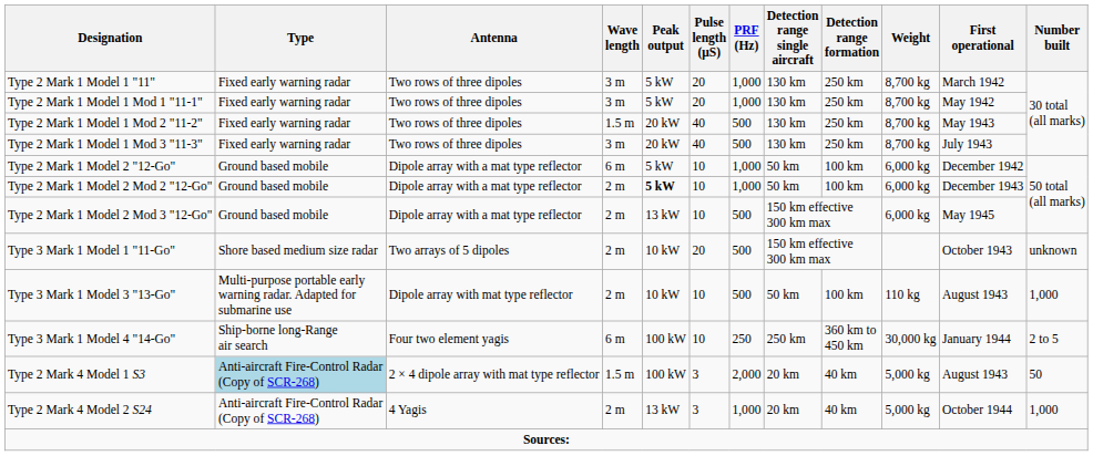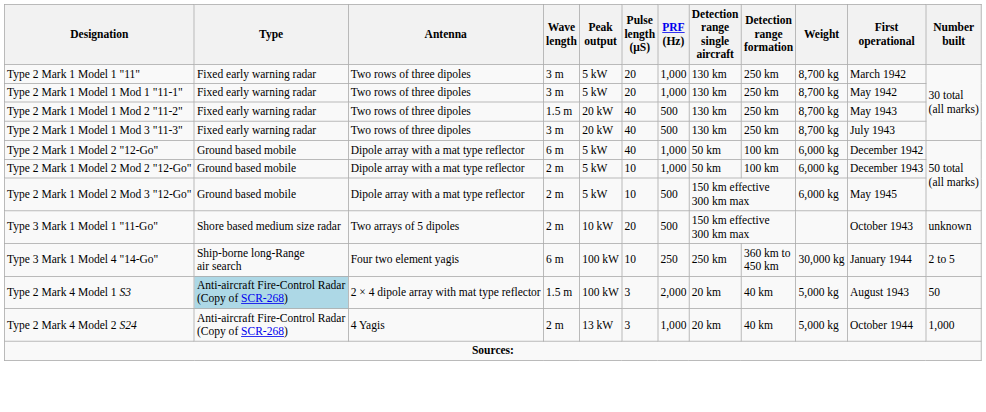Type 2 Mark 1 Model 2 "12-Go" | Pulse length (μS): 10 -> 40
Type 2 Mark 1 Model 2 Mod 2 "12-Go" | Peak output: bold -> normal
Type 2 Mark 1 Model 2 Mod 3 "12-Go" | Peak output: 13 kW -> 5 kW
- row: Type 3 Mark 1 Model 3 "13-Go" | Multi-purpose portable early warning radar. Adapted for submarine use | Dipole array with mat type reflector | 2 m | 10 kW | 10 | 500 | 50 km | 100 km | 110 kg | August 1943 | 1,000
